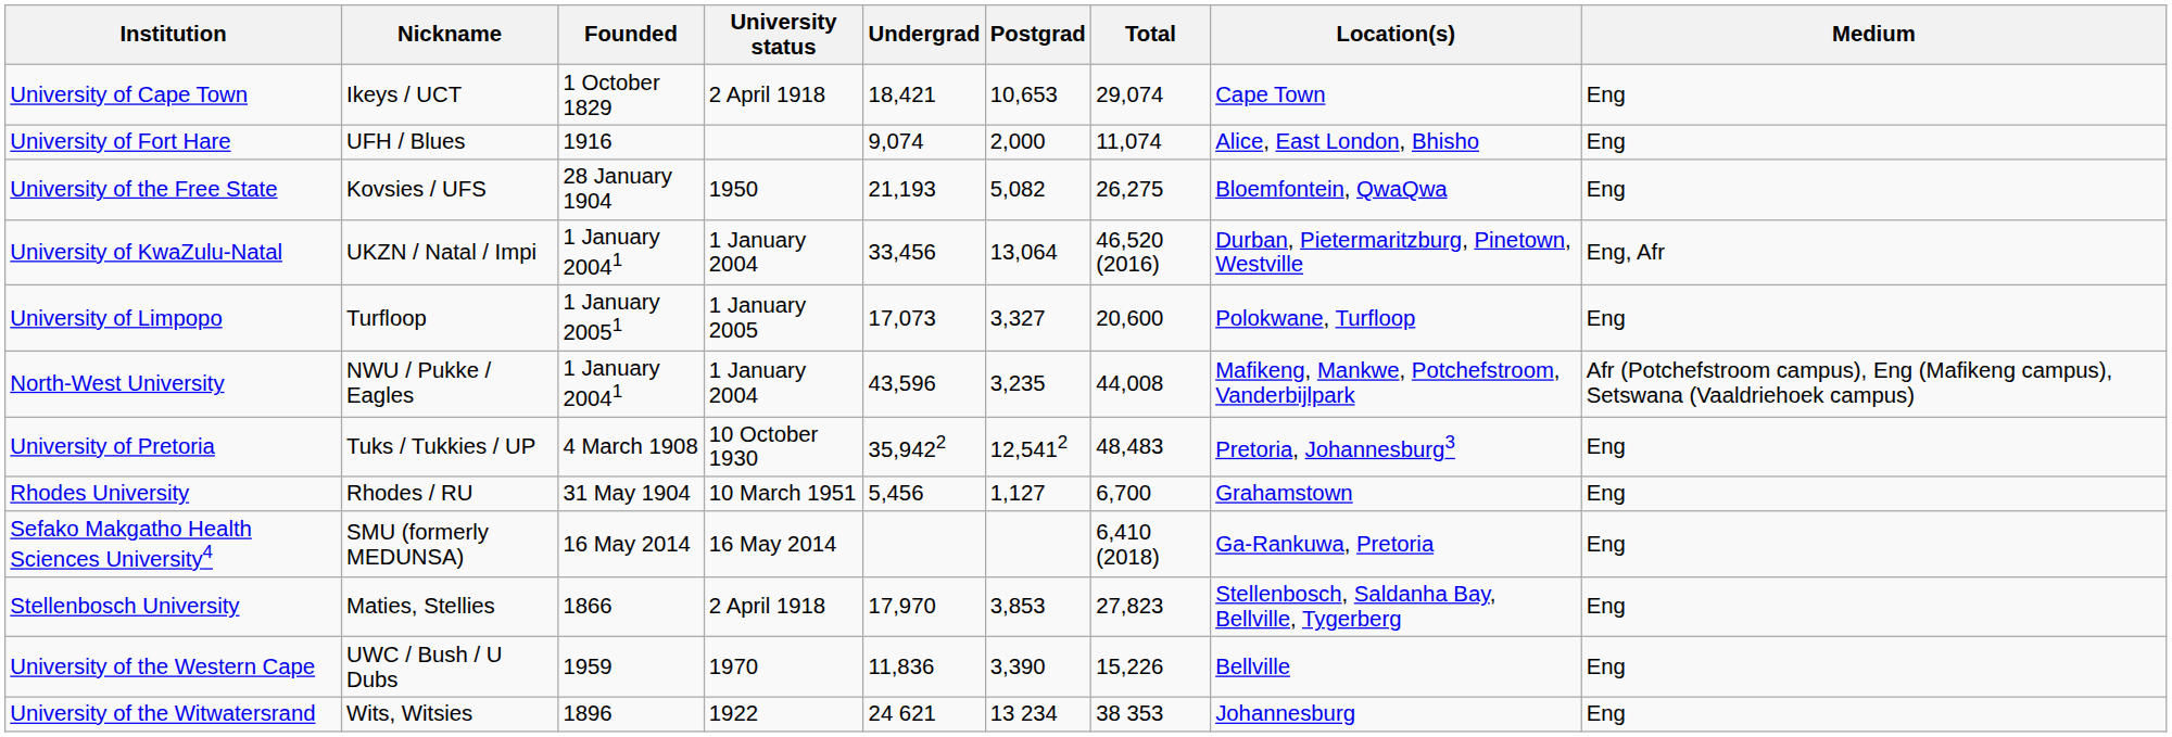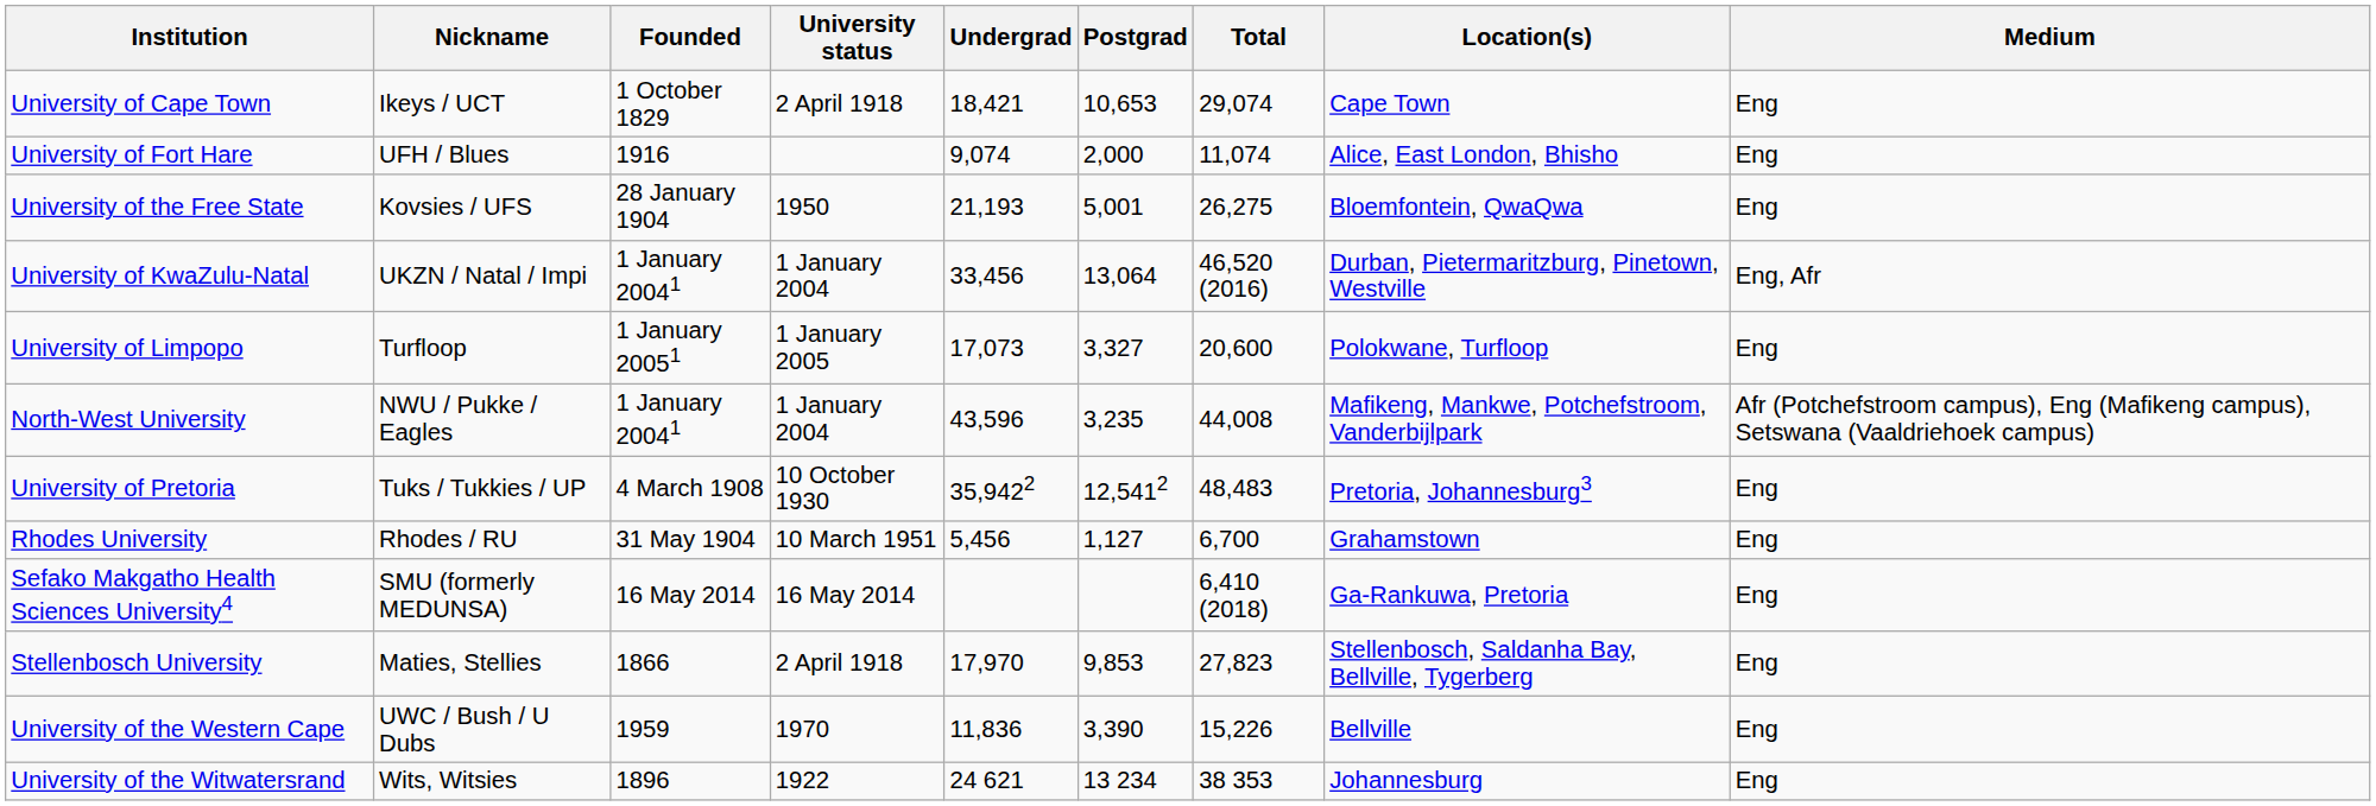University of the Free State | Postgrad: 5,082 -> 5,001
Stellenbosch University | Postgrad: 3,853 -> 9,853
